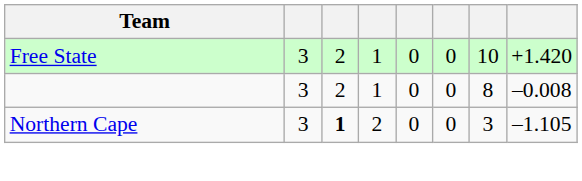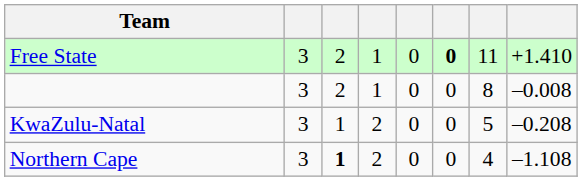Free State | column 6: normal -> bold
Free State | column 7: 10 -> 11
Free State | column 8: +1.420 -> +1.410
+ row: KwaZulu-Natal | 3 | 1 | 2 | 0 | 0 | 5 | –0.208
Northern Cape | column 7: 3 -> 4
Northern Cape | column 8: –1.105 -> –1.108
